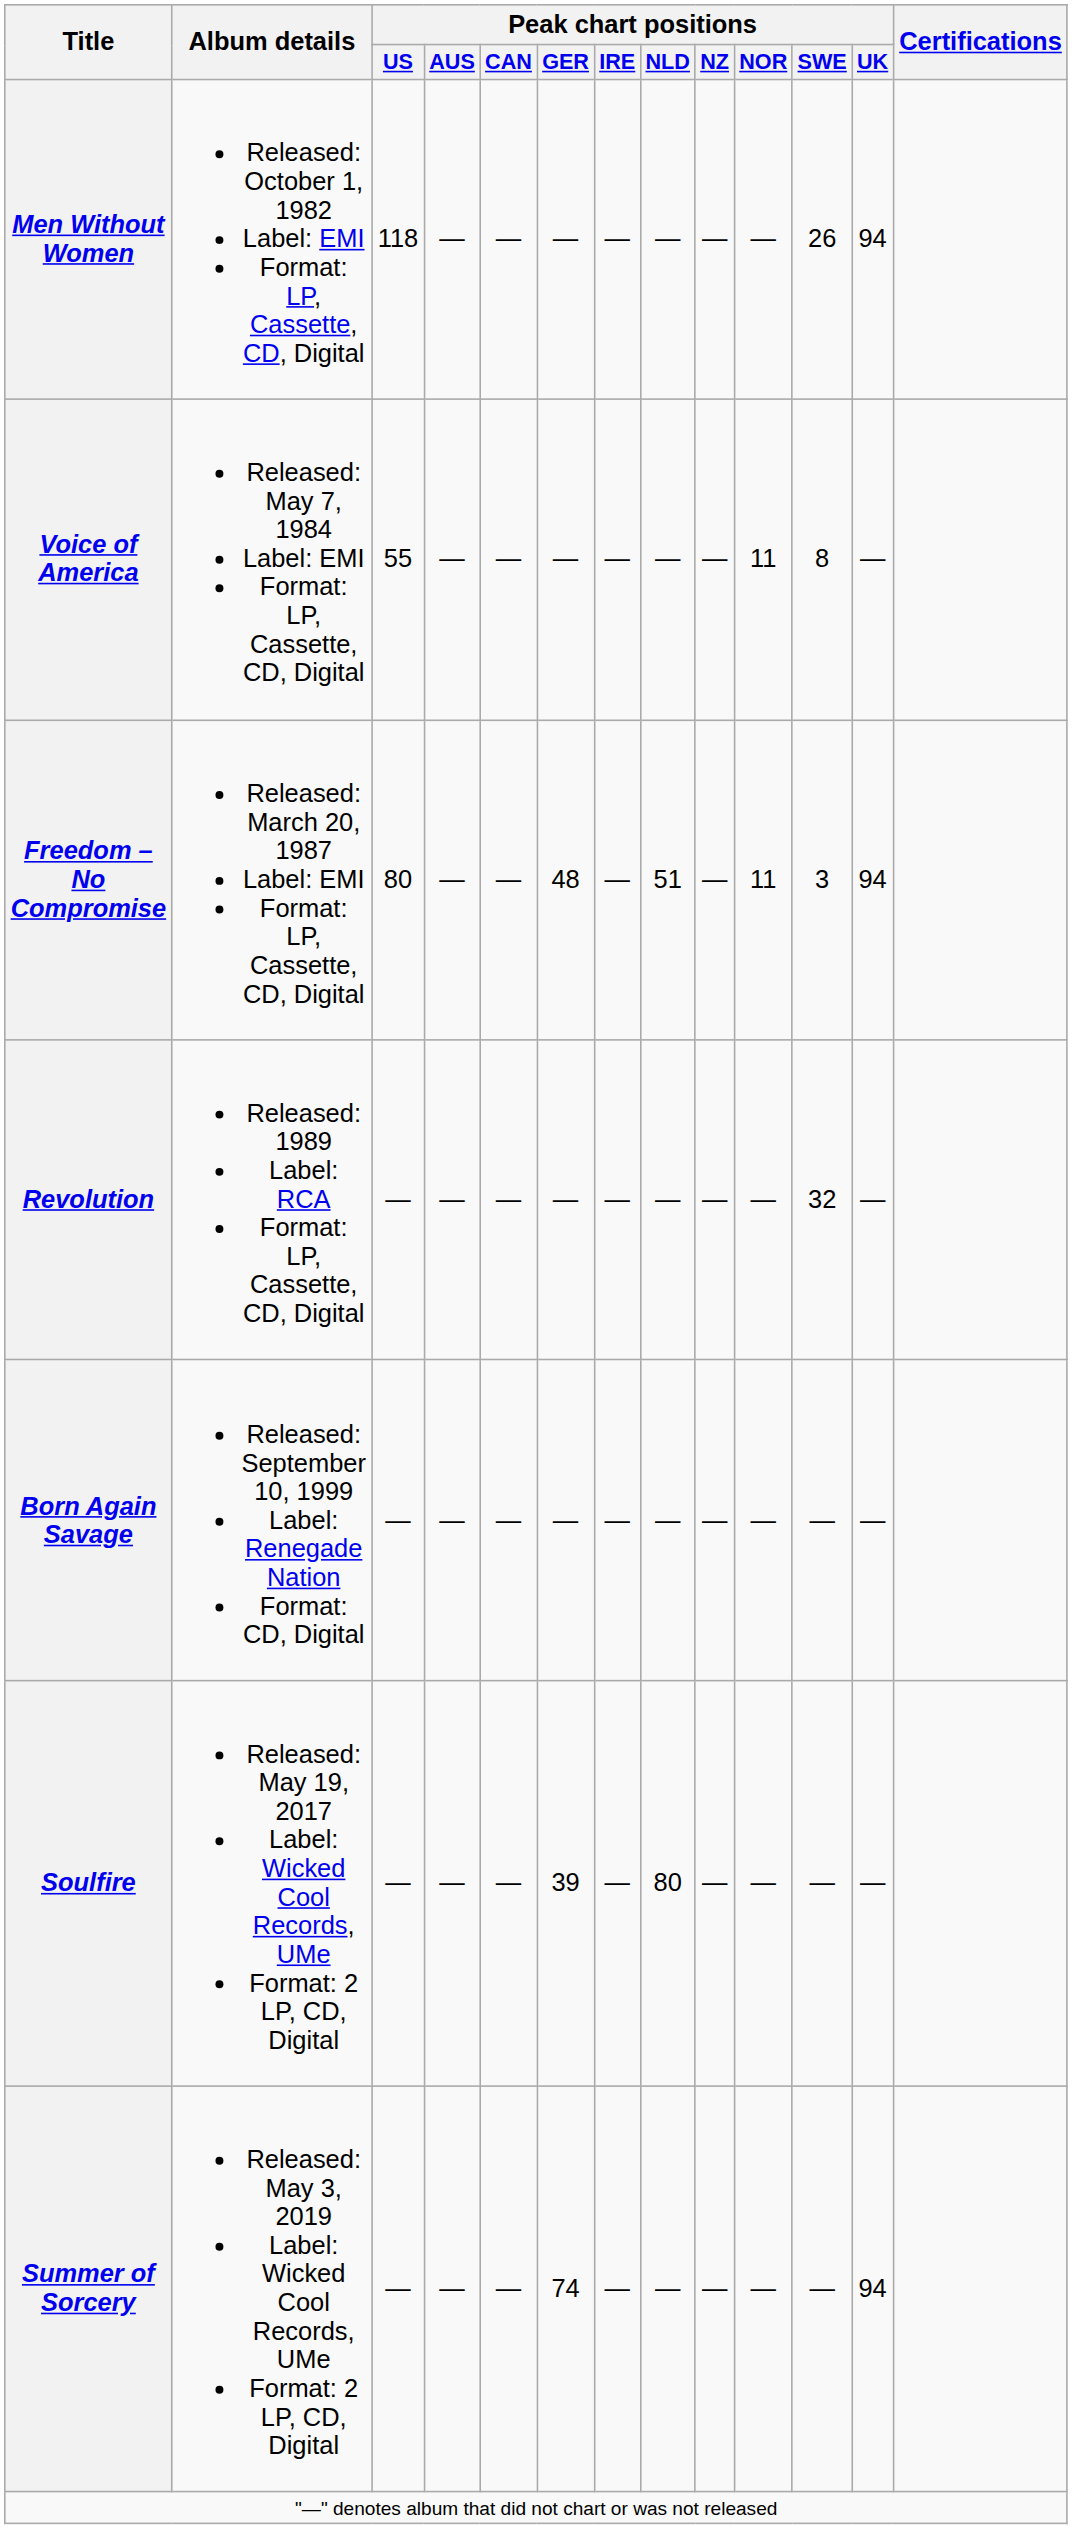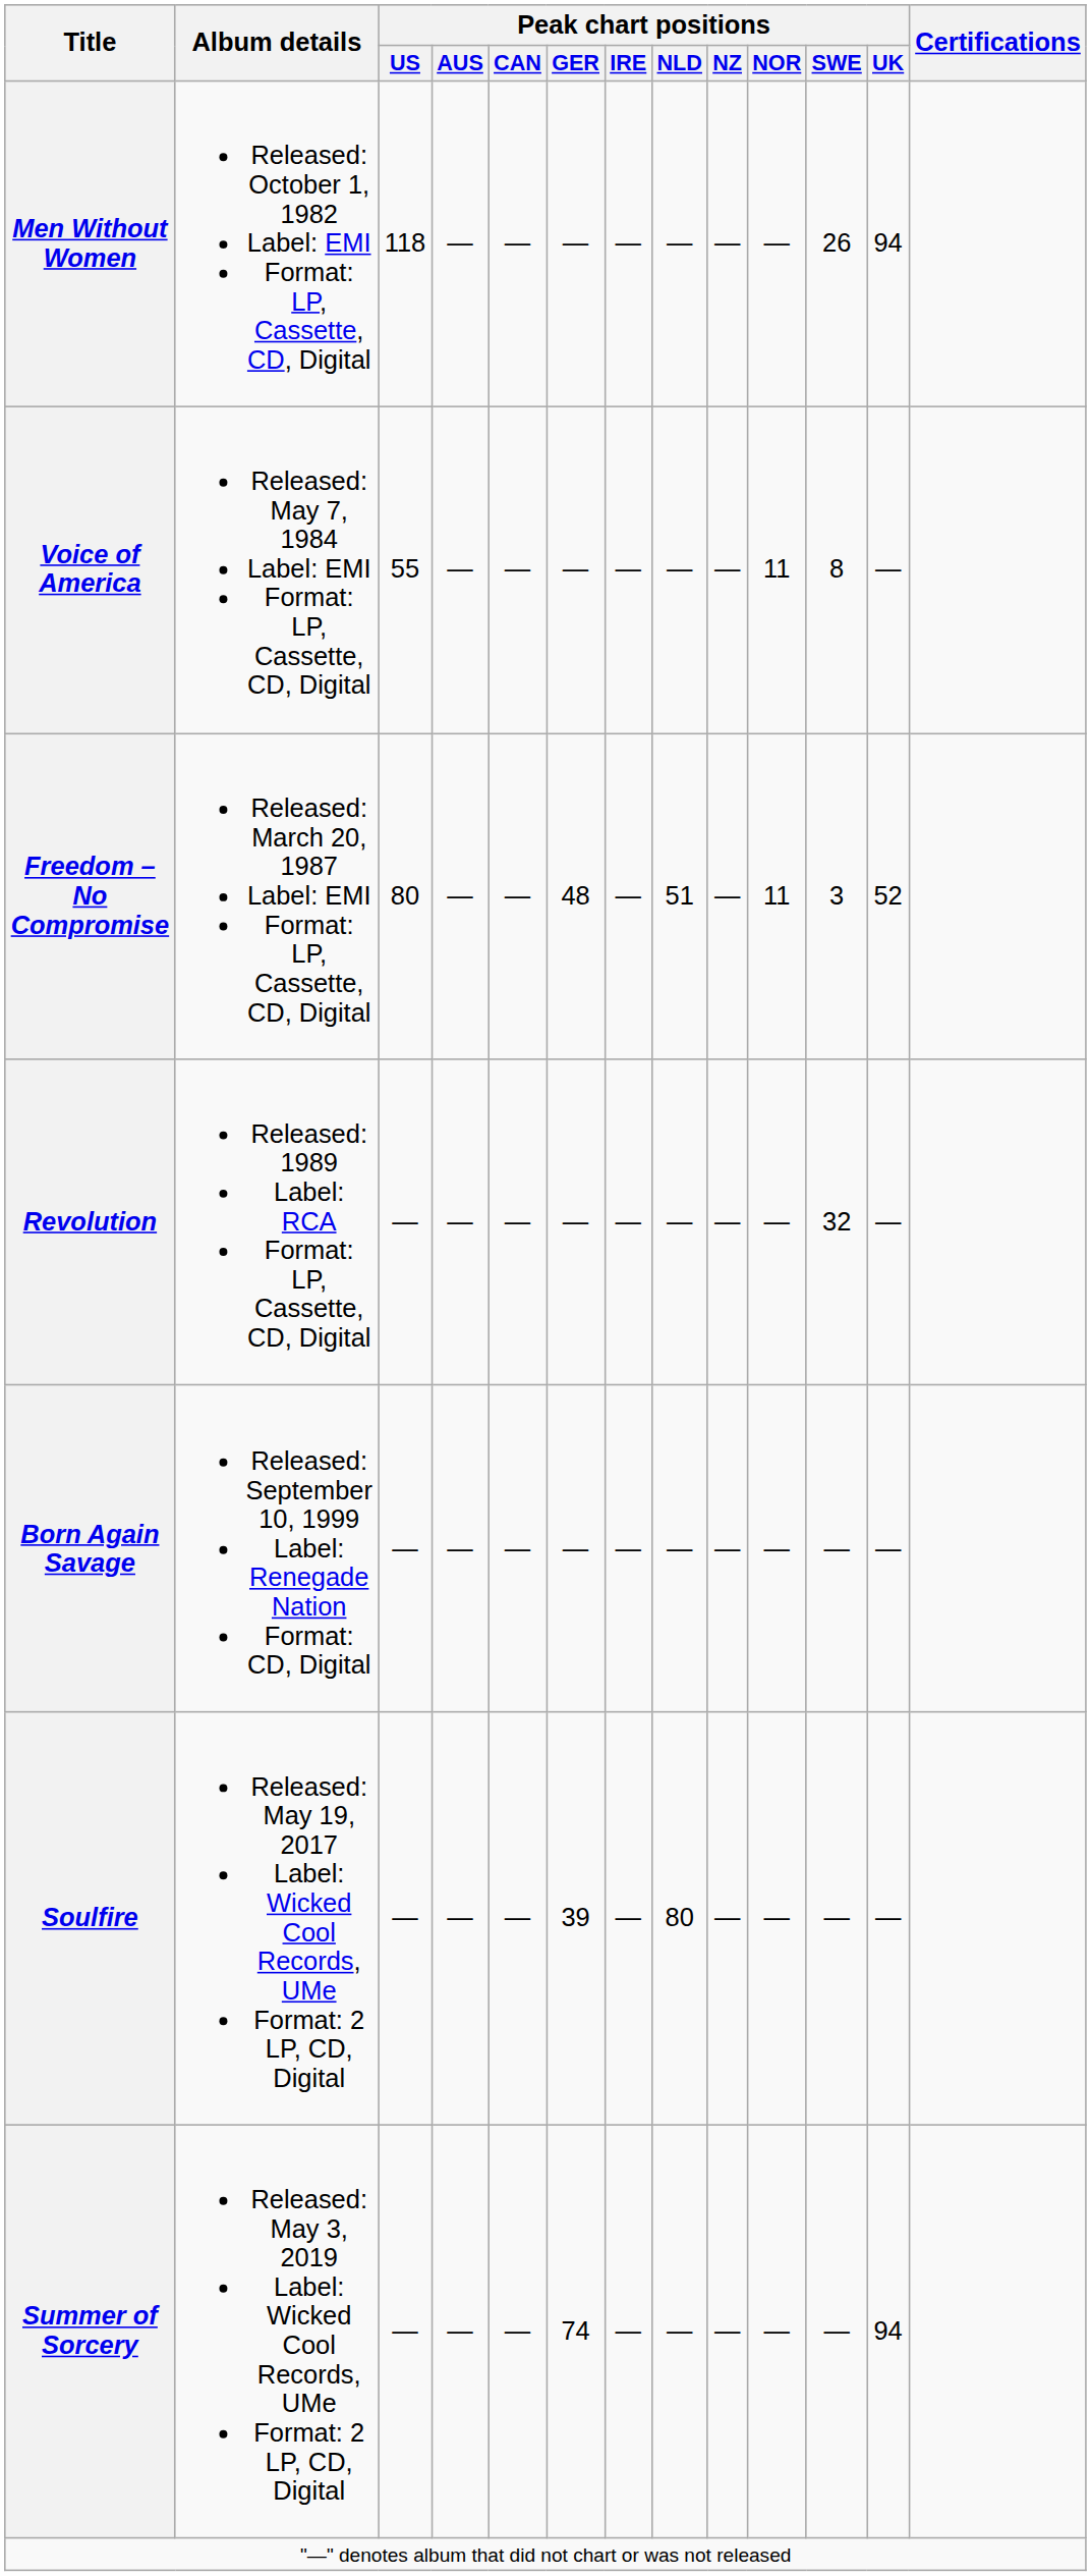Freedom – No Compromise | Peak chart positions / UK: 94 -> 52
